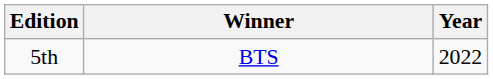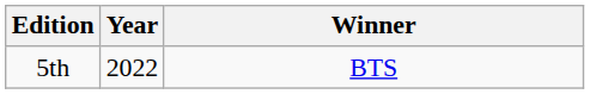columns swapped: Year <-> Winner
